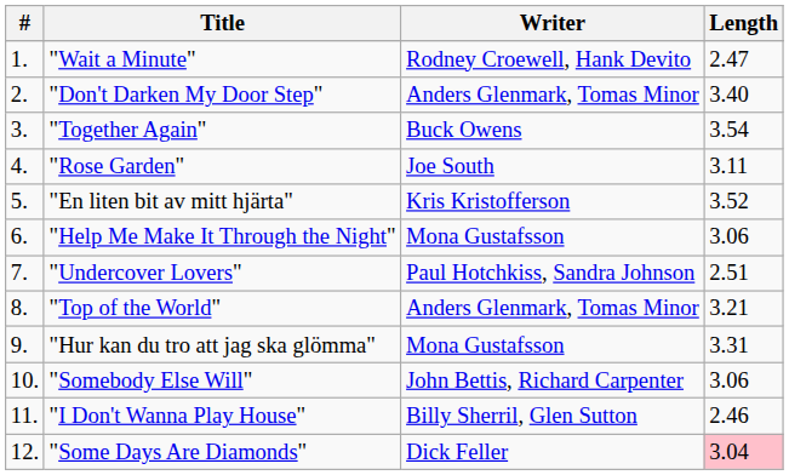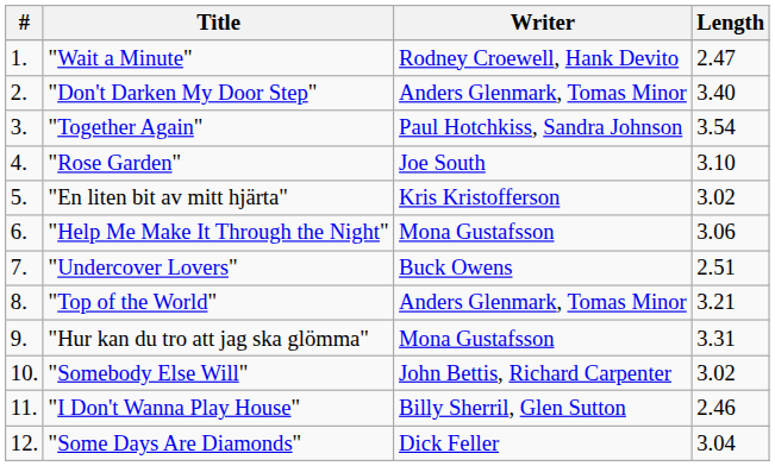"Together Again" | Writer: Buck Owens -> Paul Hotchkiss, Sandra Johnson
"Rose Garden" | Length: 3.11 -> 3.10
"En liten bit av mitt hjärta" | Length: 3.52 -> 3.02
"Undercover Lovers" | Writer: Paul Hotchkiss, Sandra Johnson -> Buck Owens
"Somebody Else Will" | Length: 3.06 -> 3.02
"Some Days Are Diamonds" | Length: pink background -> no background
